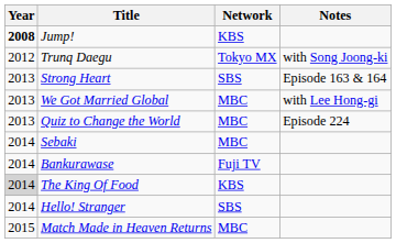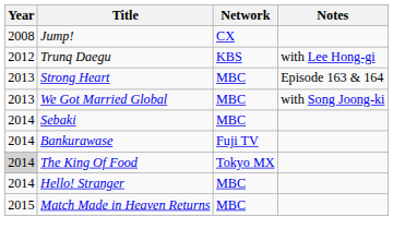Jump! | Year: bold -> normal
Jump! | Network: KBS -> CX
Trunq Daegu | Network: Tokyo MX -> KBS
Trunq Daegu | Notes: with Song Joong-ki -> with Lee Hong-gi
Strong Heart | Network: SBS -> MBC
We Got Married Global | Notes: with Lee Hong-gi -> with Song Joong-ki
- row: 2013 | Quiz to Change the World | MBC | Episode 224
The King Of Food | Network: KBS -> Tokyo MX
Hello! Stranger | Network: SBS -> MBC
